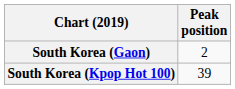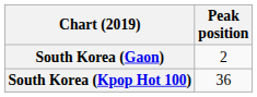South Korea (Kpop Hot 100) | Peak position: 39 -> 36
